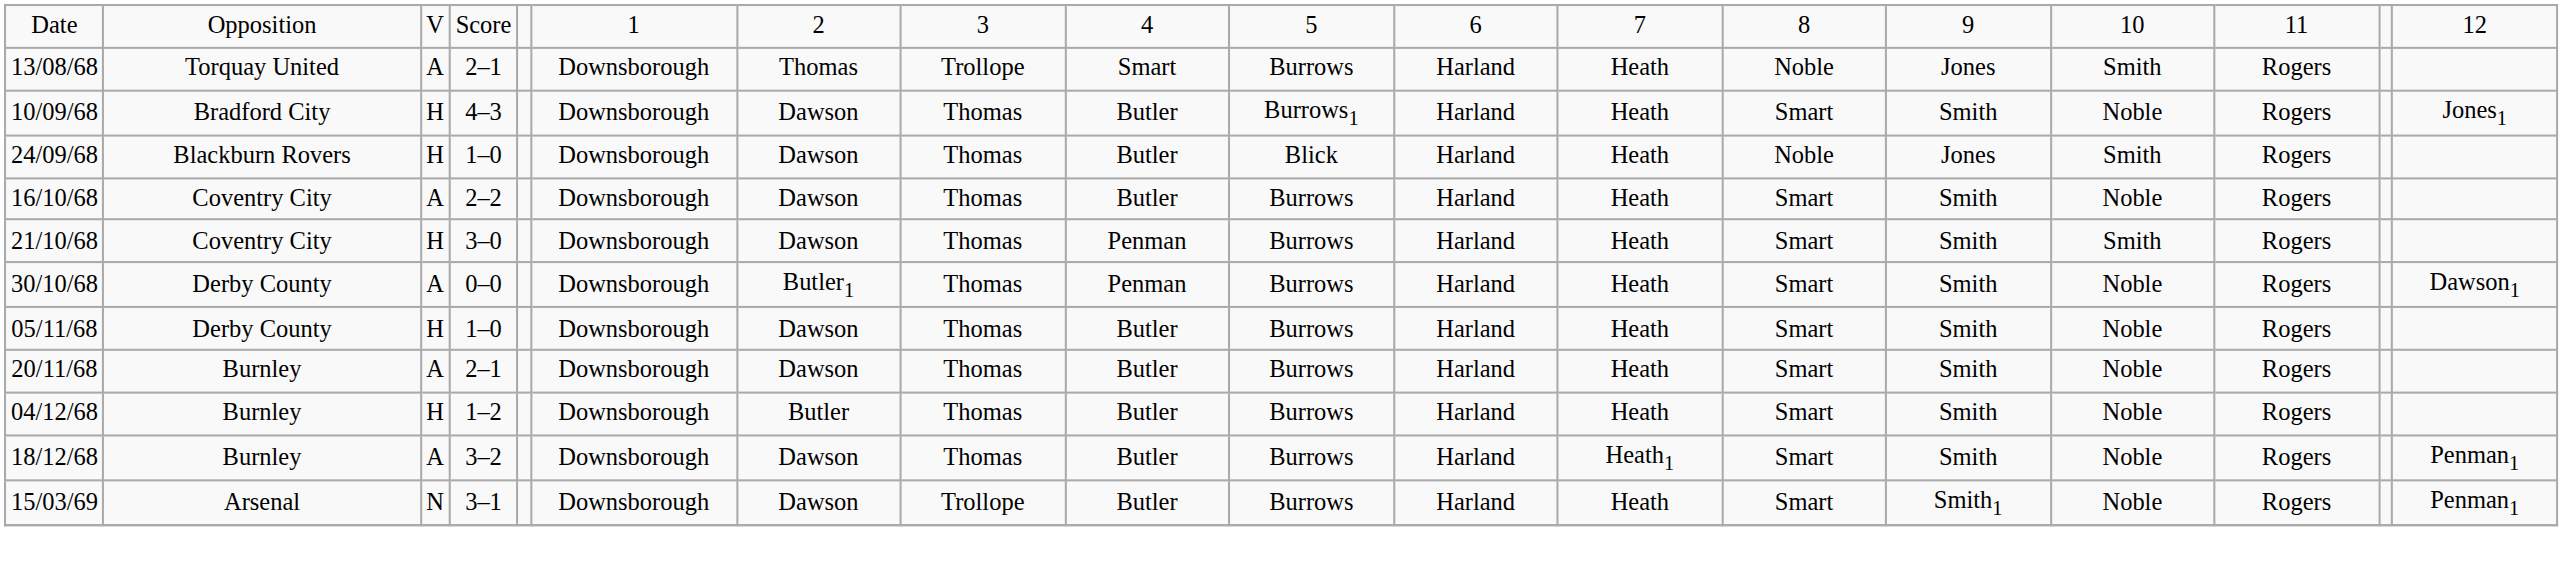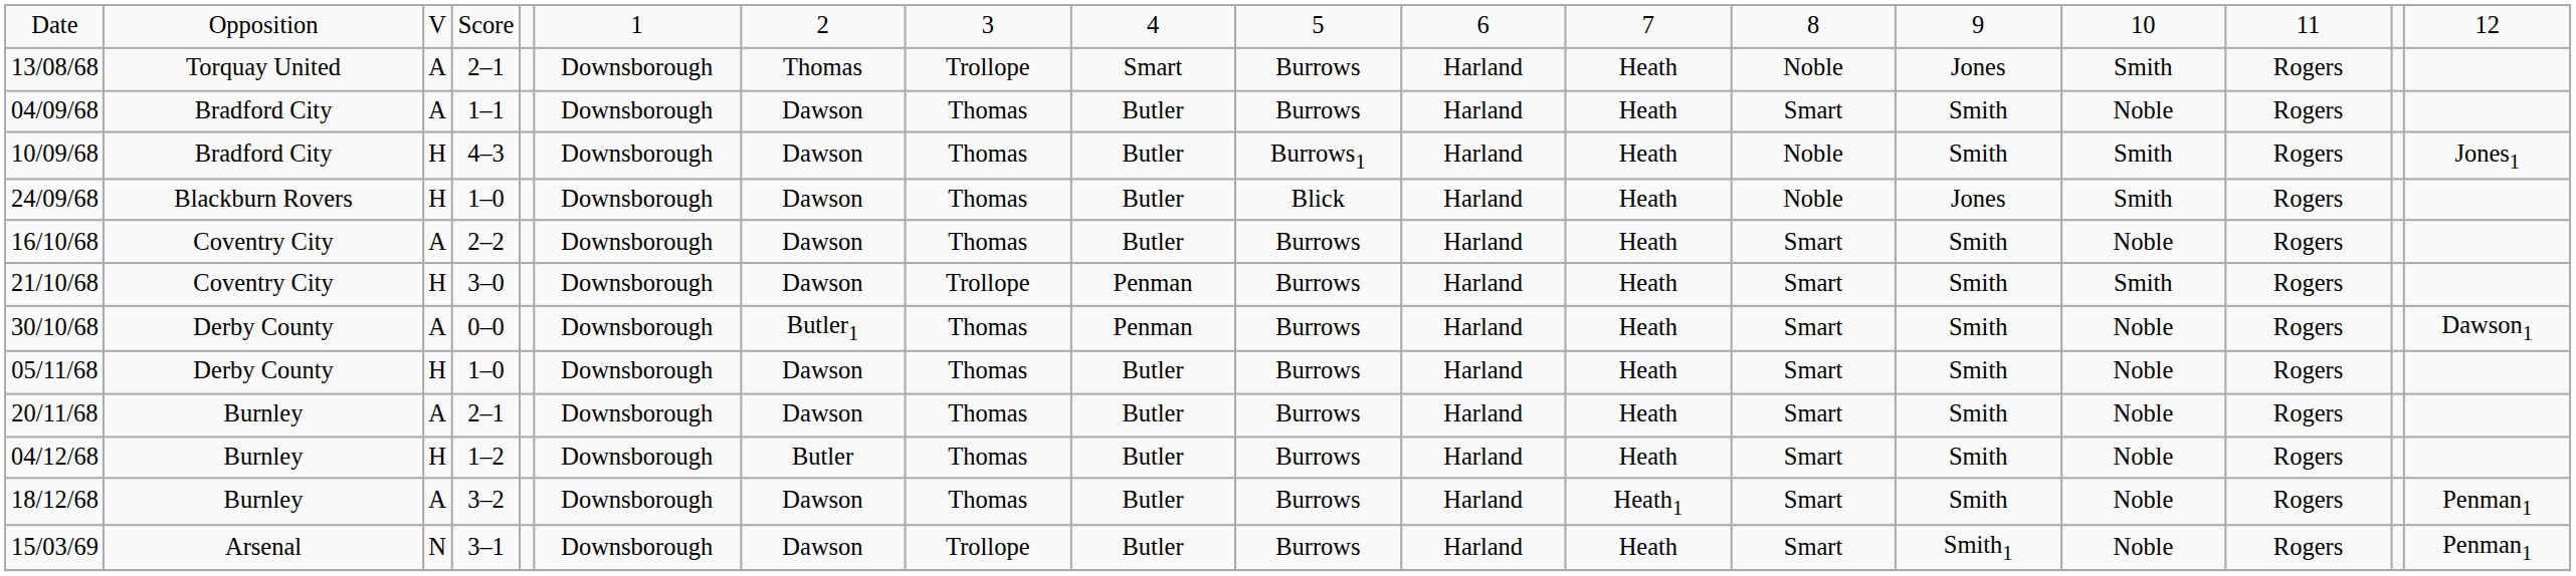+ row: 04/09/68 | Bradford City | A | 1–1 | Downsborough | Dawson | Thomas | Butler | Burrows | Harland | Heath | Smart | Smith | Noble | Rogers
10/09/68 | column 13: Smart -> Noble
10/09/68 | column 15: Noble -> Smith
21/10/68 | column 8: Thomas -> Trollope
